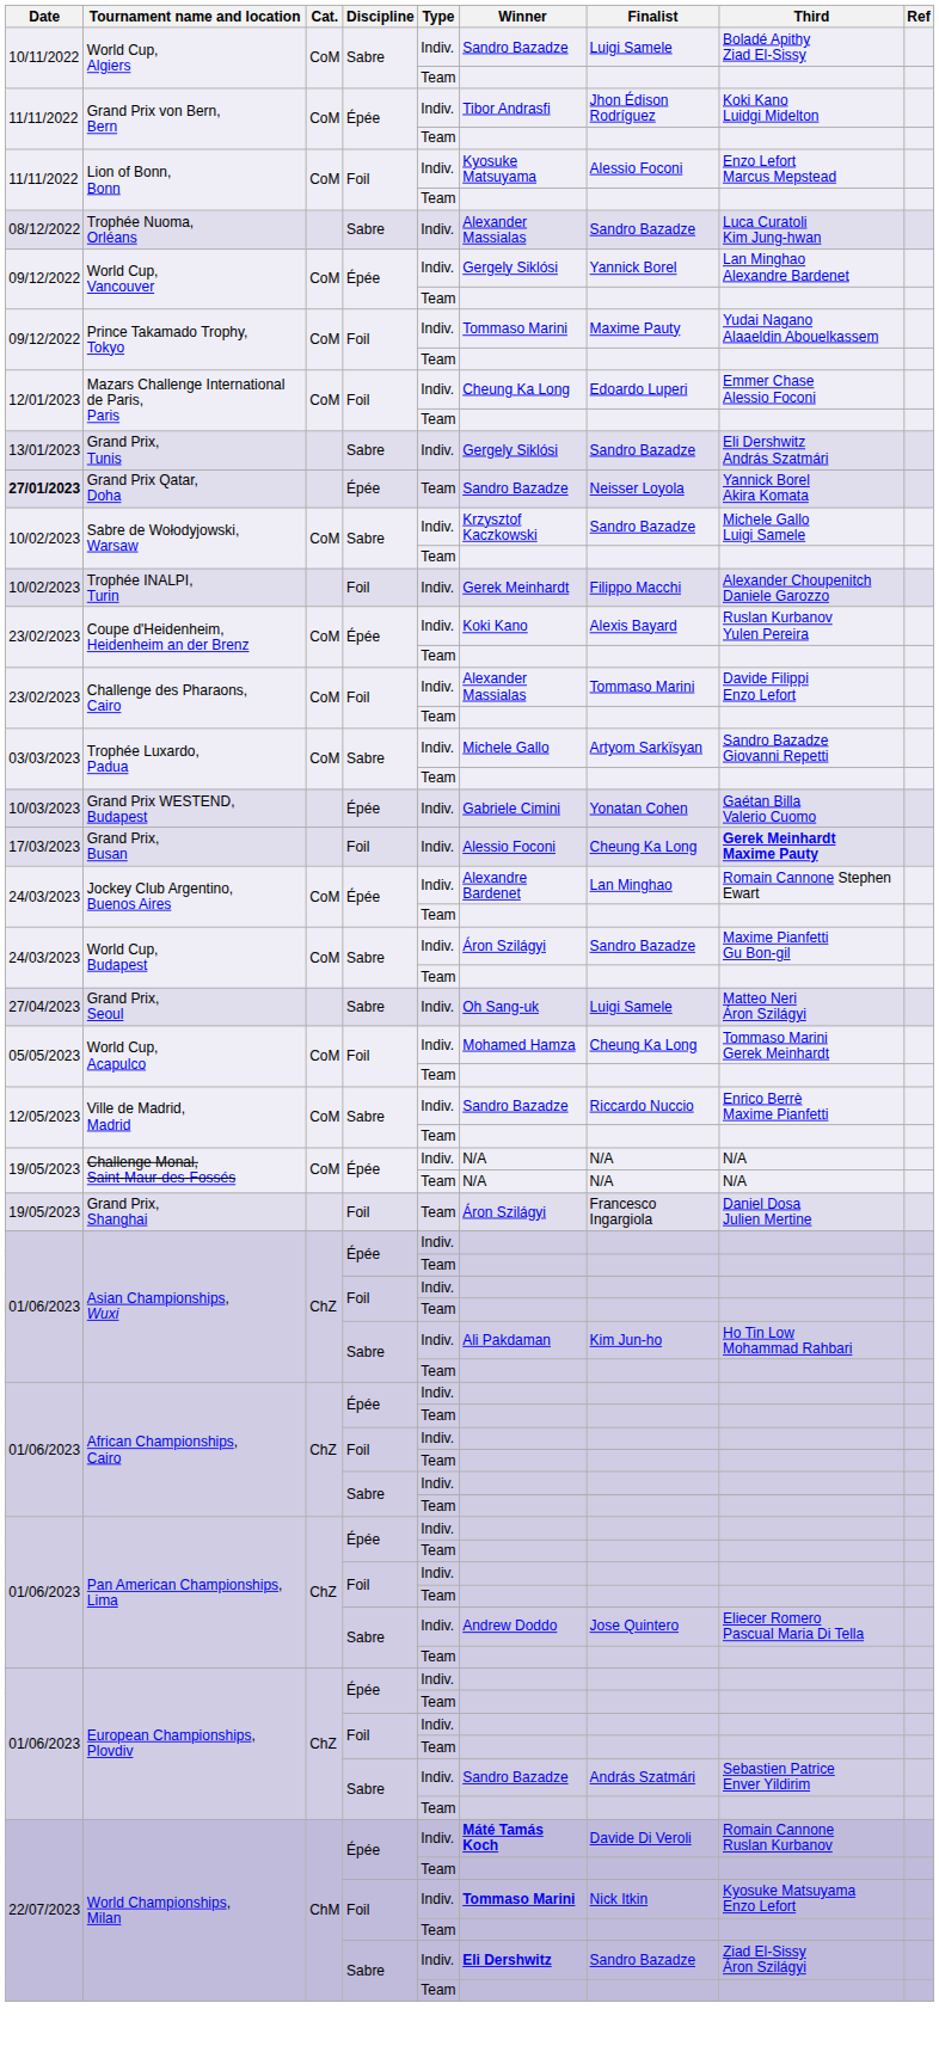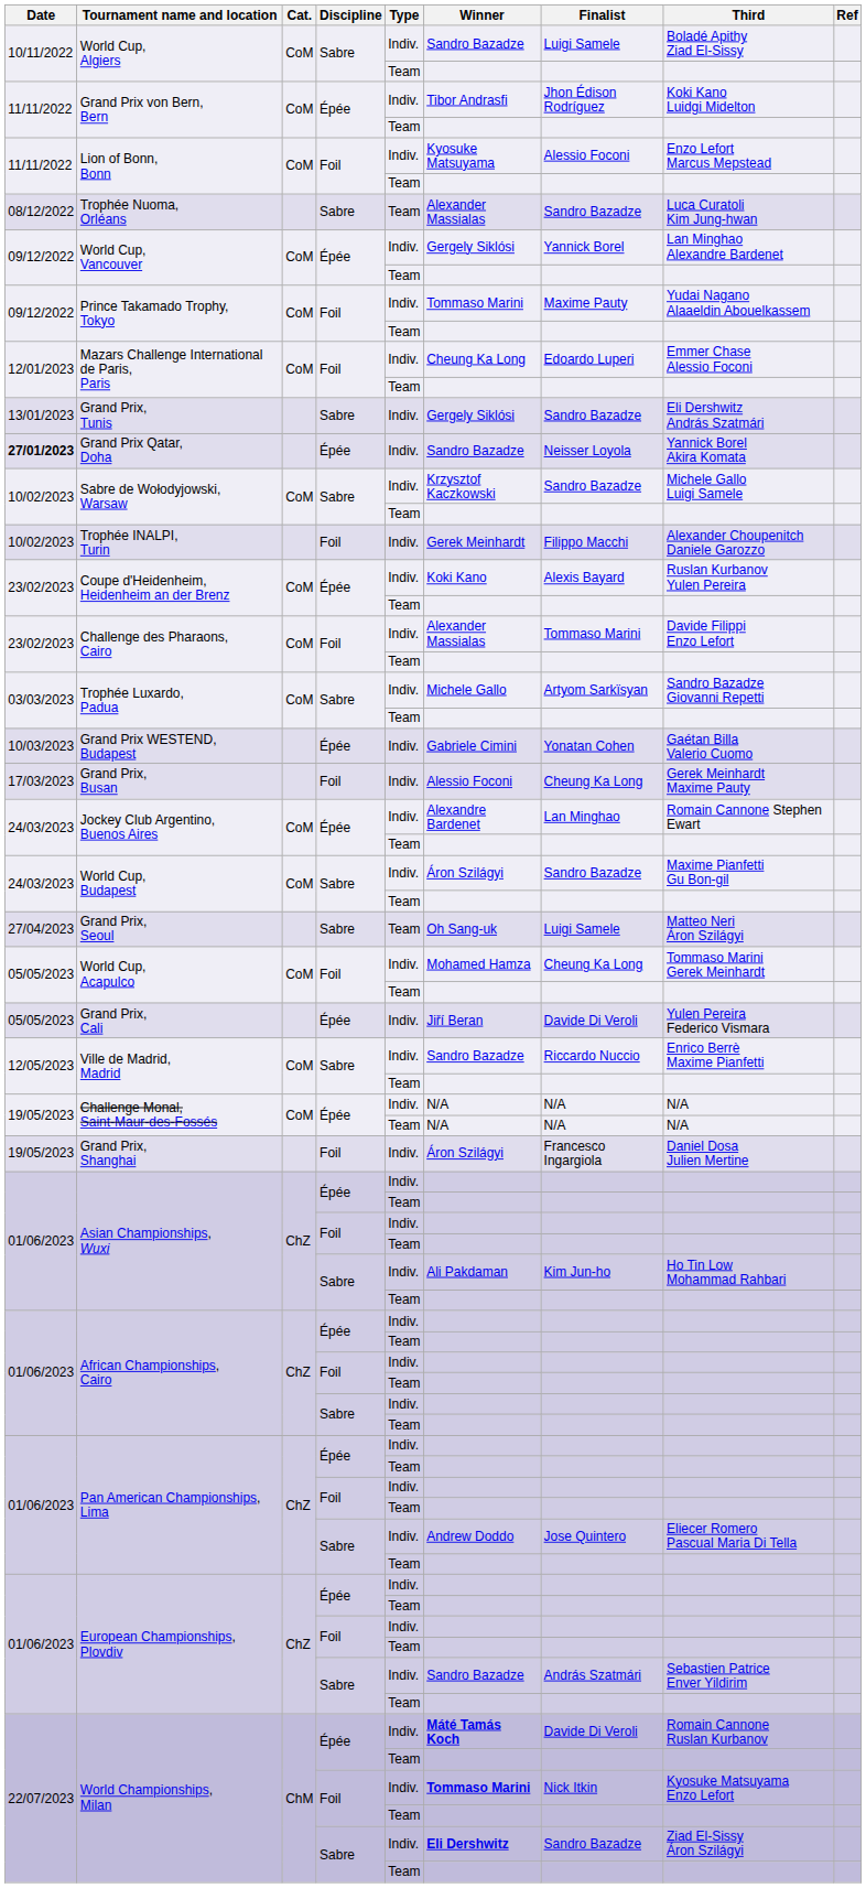Trophée Nuoma, Orléans | Type: Indiv. -> Team
Grand Prix Qatar, Doha | Type: Team -> Indiv.
Grand Prix, Busan | Third: bold -> normal
Grand Prix, Seoul | Type: Indiv. -> Team
+ row: 05/05/2023 | Grand Prix, Cali | Épée | Indiv. | Jiří Beran | Davide Di Veroli | Yulen Pereira Federico Vismara
Grand Prix, Shanghai | Type: Team -> Indiv.
